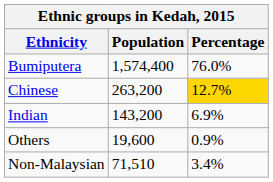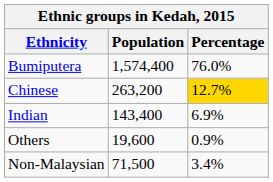Indian | Population: 143,200 -> 143,400
Non-Malaysian | Population: 71,510 -> 71,500
